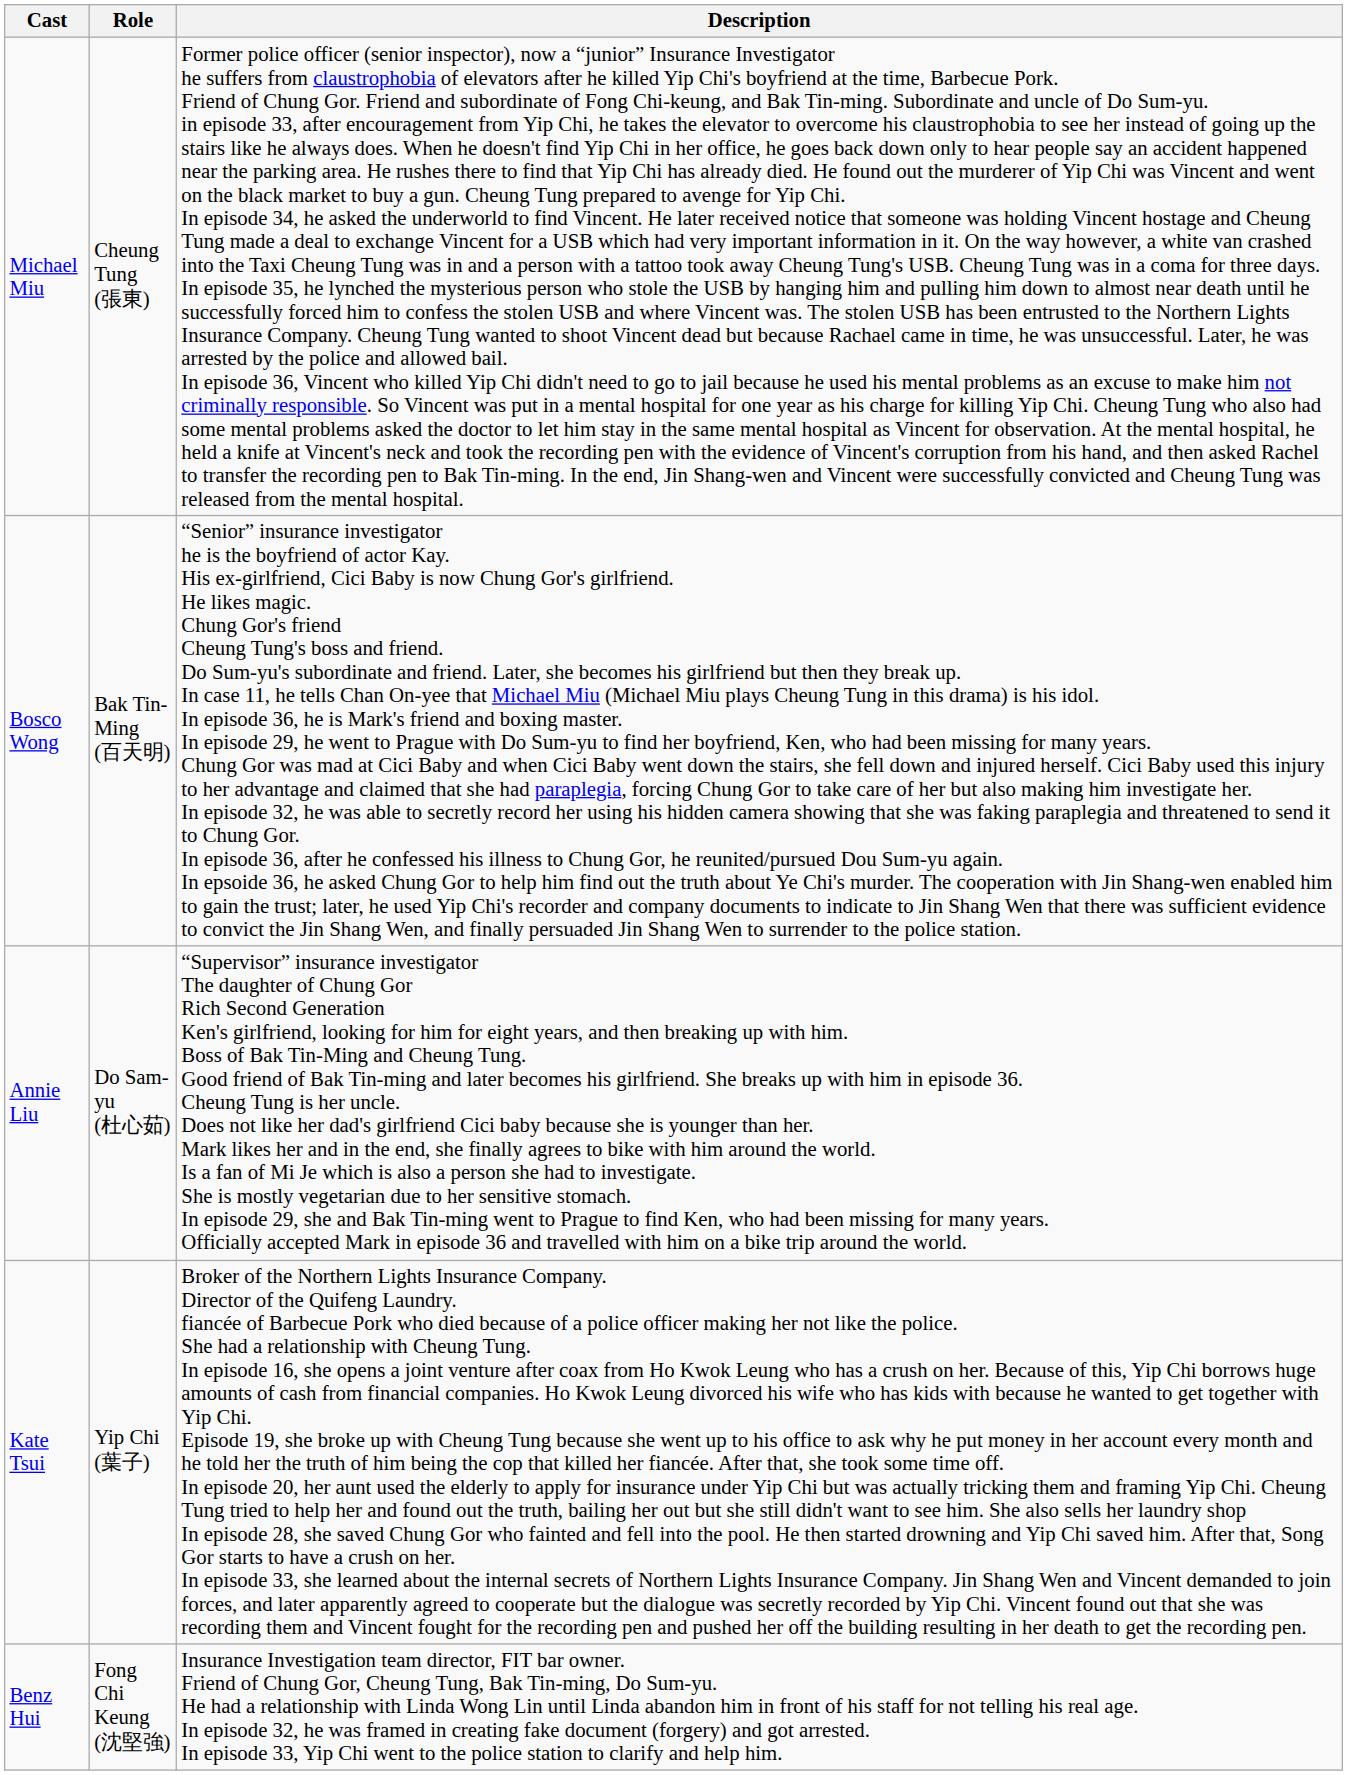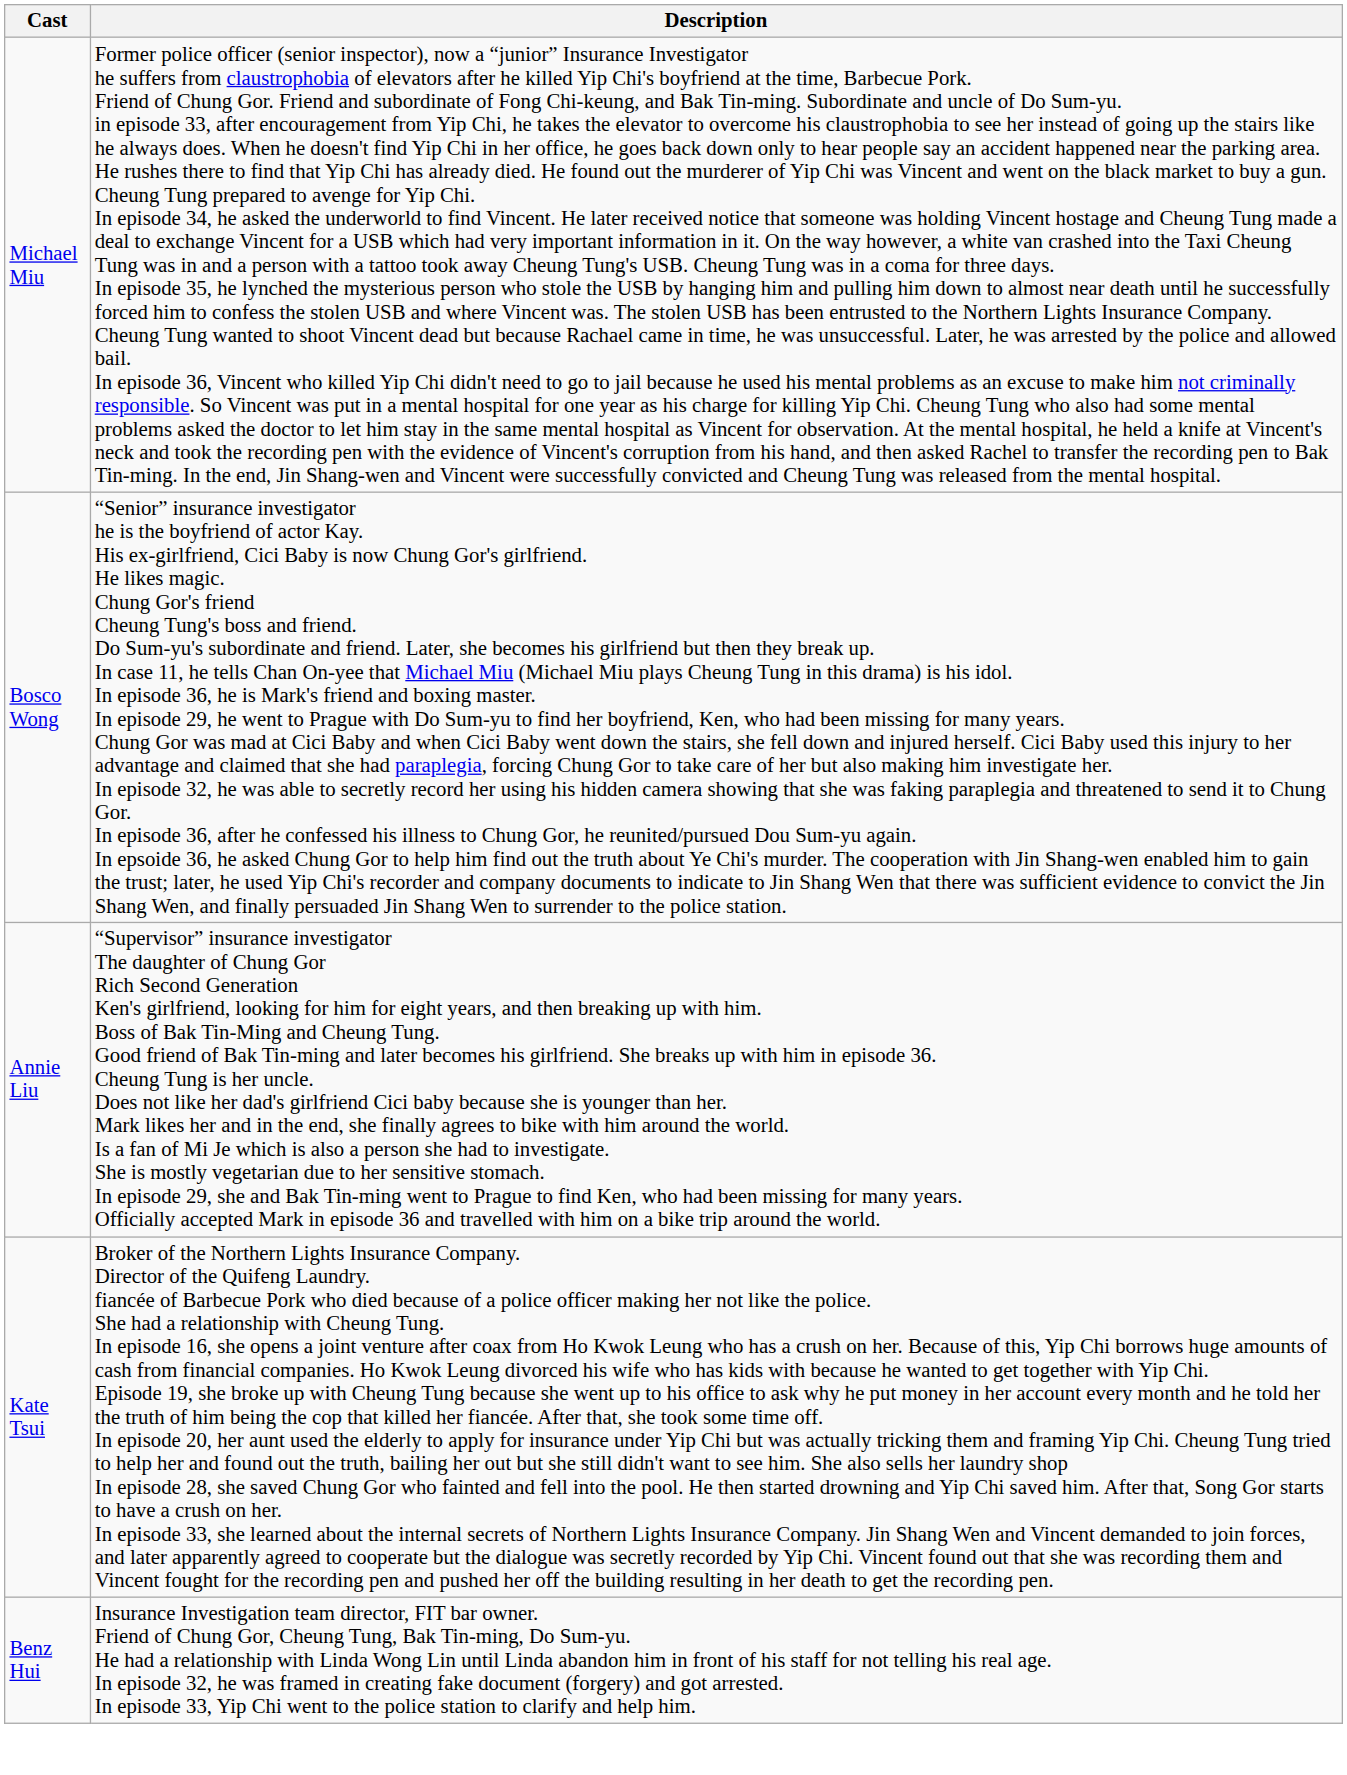- column: Role | Cheung Tung (張東) | Bak Tin-Ming (百天明) | Do Sam-yu (杜心茹) | Yip Chi (葉子) | Fong Chi Keung (沈堅強)
